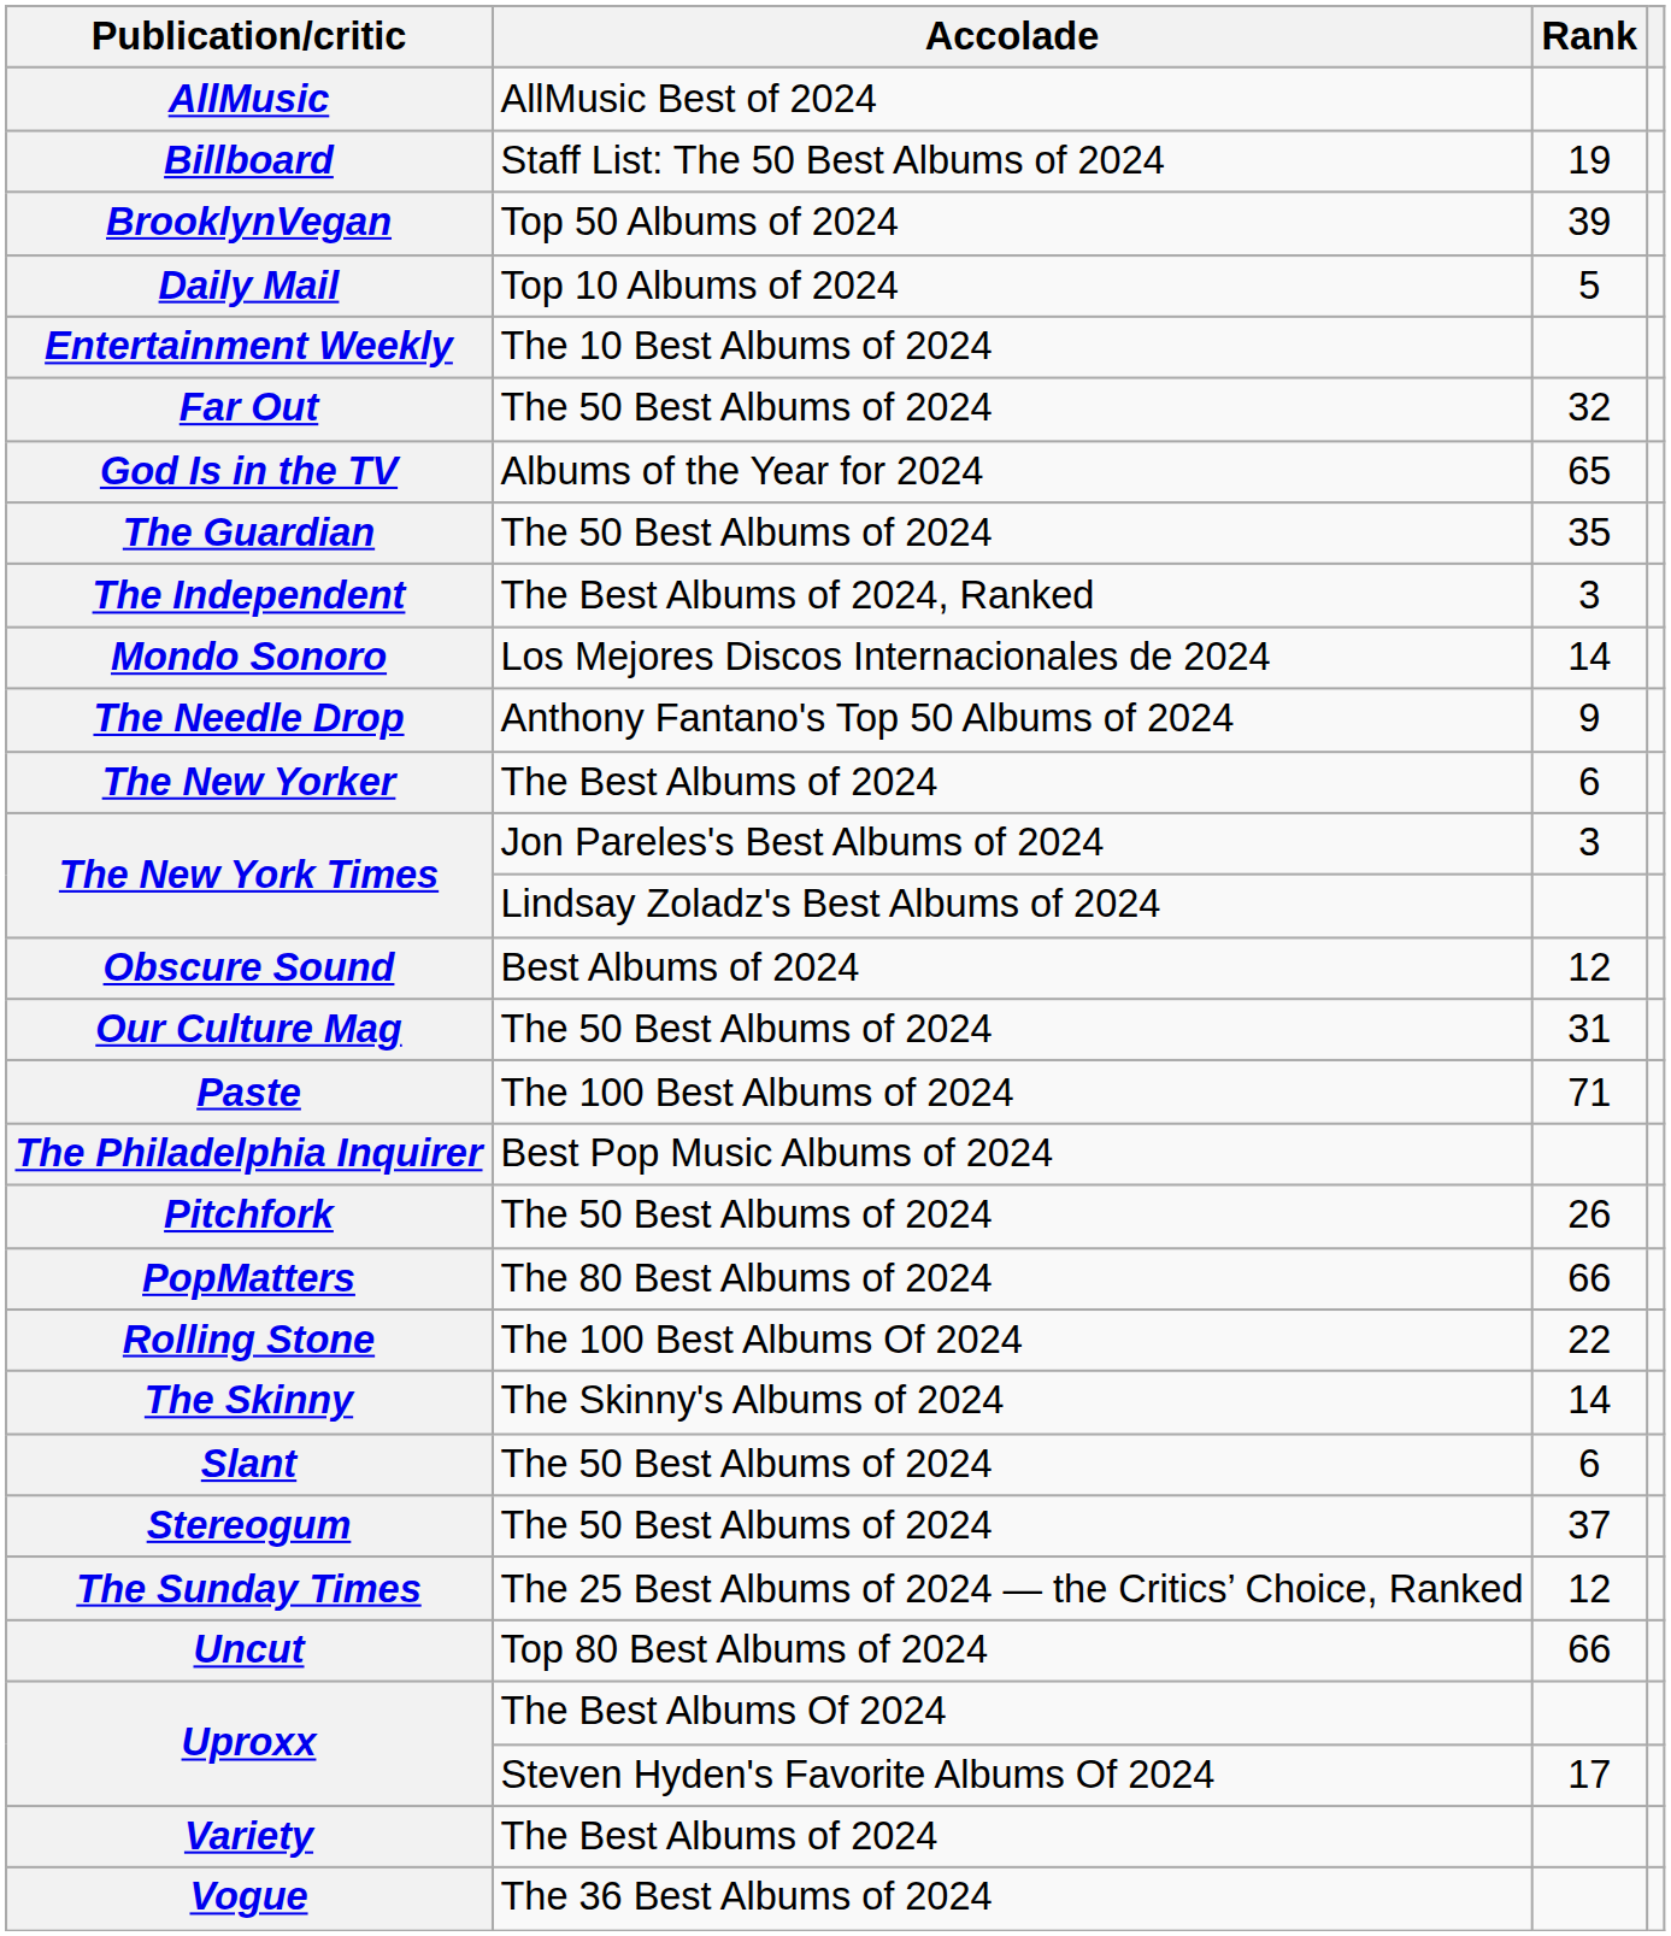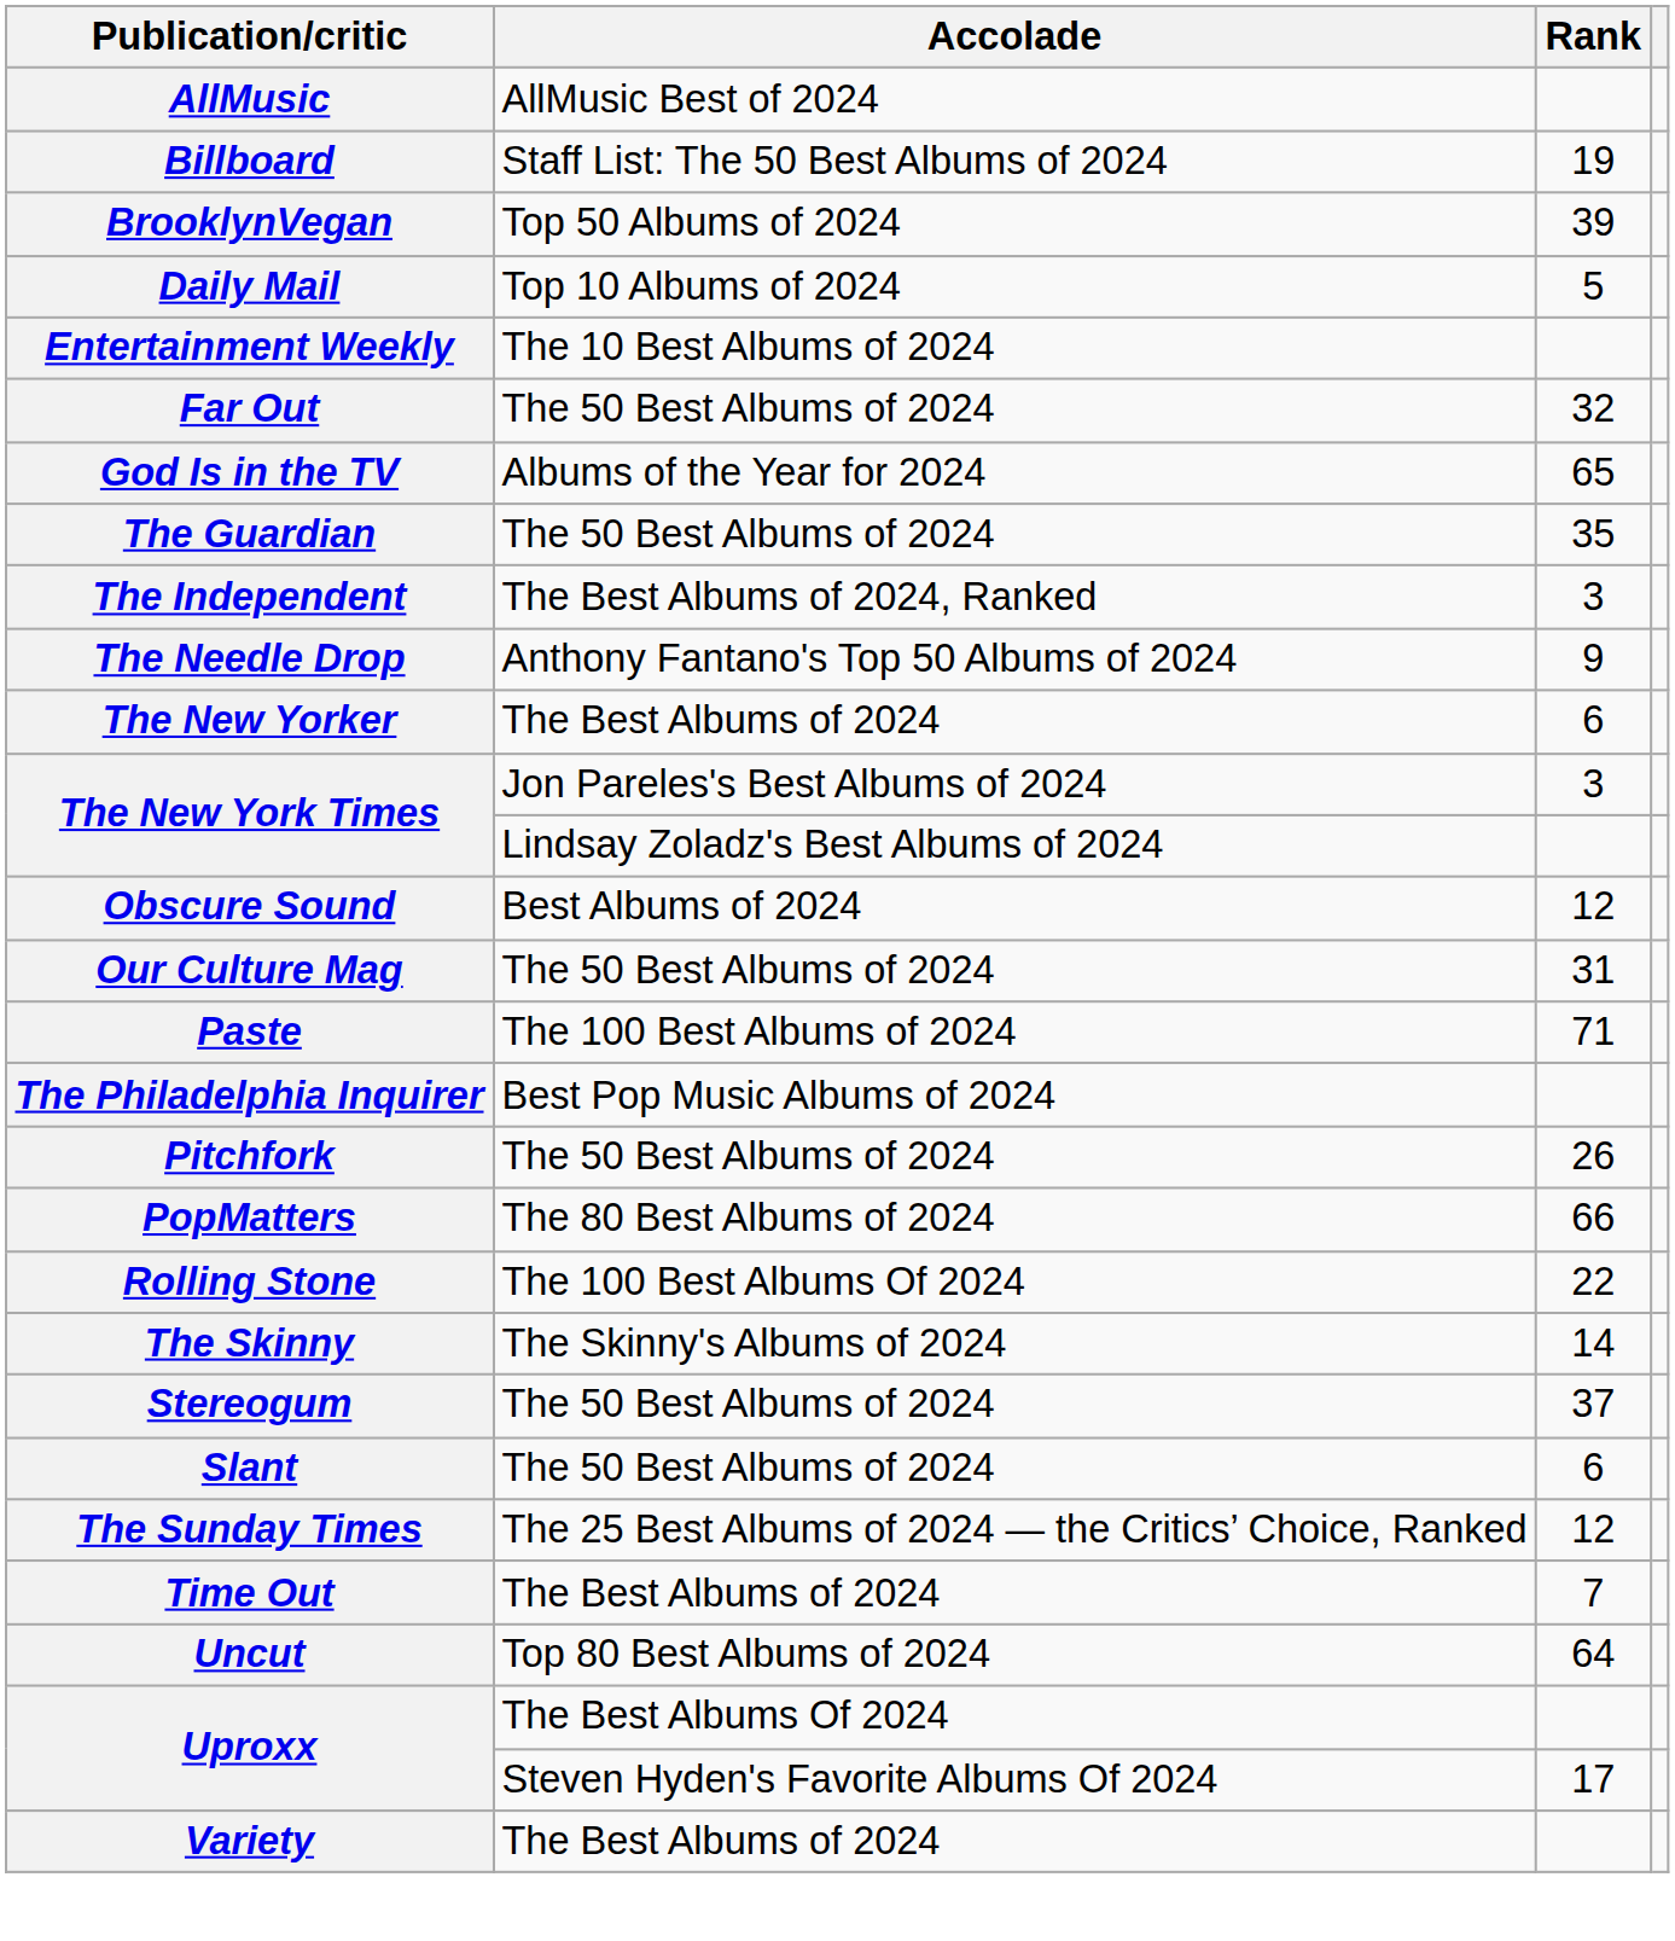- row: Mondo Sonoro | Los Mejores Discos Internacionales de 2024 | 14
rows swapped: Slant <-> Stereogum
+ row: Time Out | The Best Albums of 2024 | 7
Uncut | Rank: 66 -> 64
- row: Vogue | The 36 Best Albums of 2024
